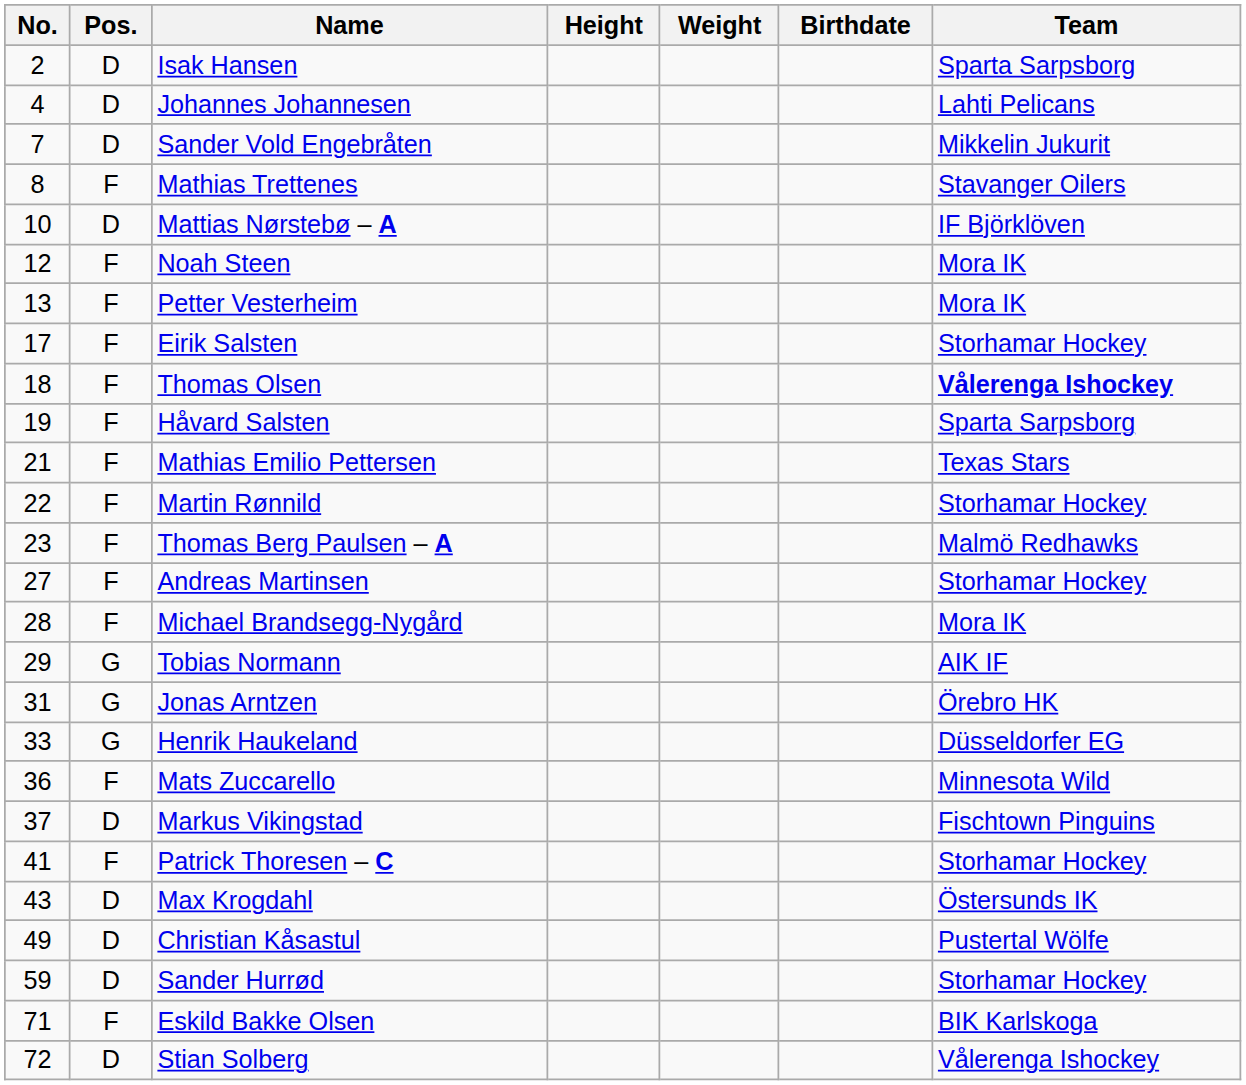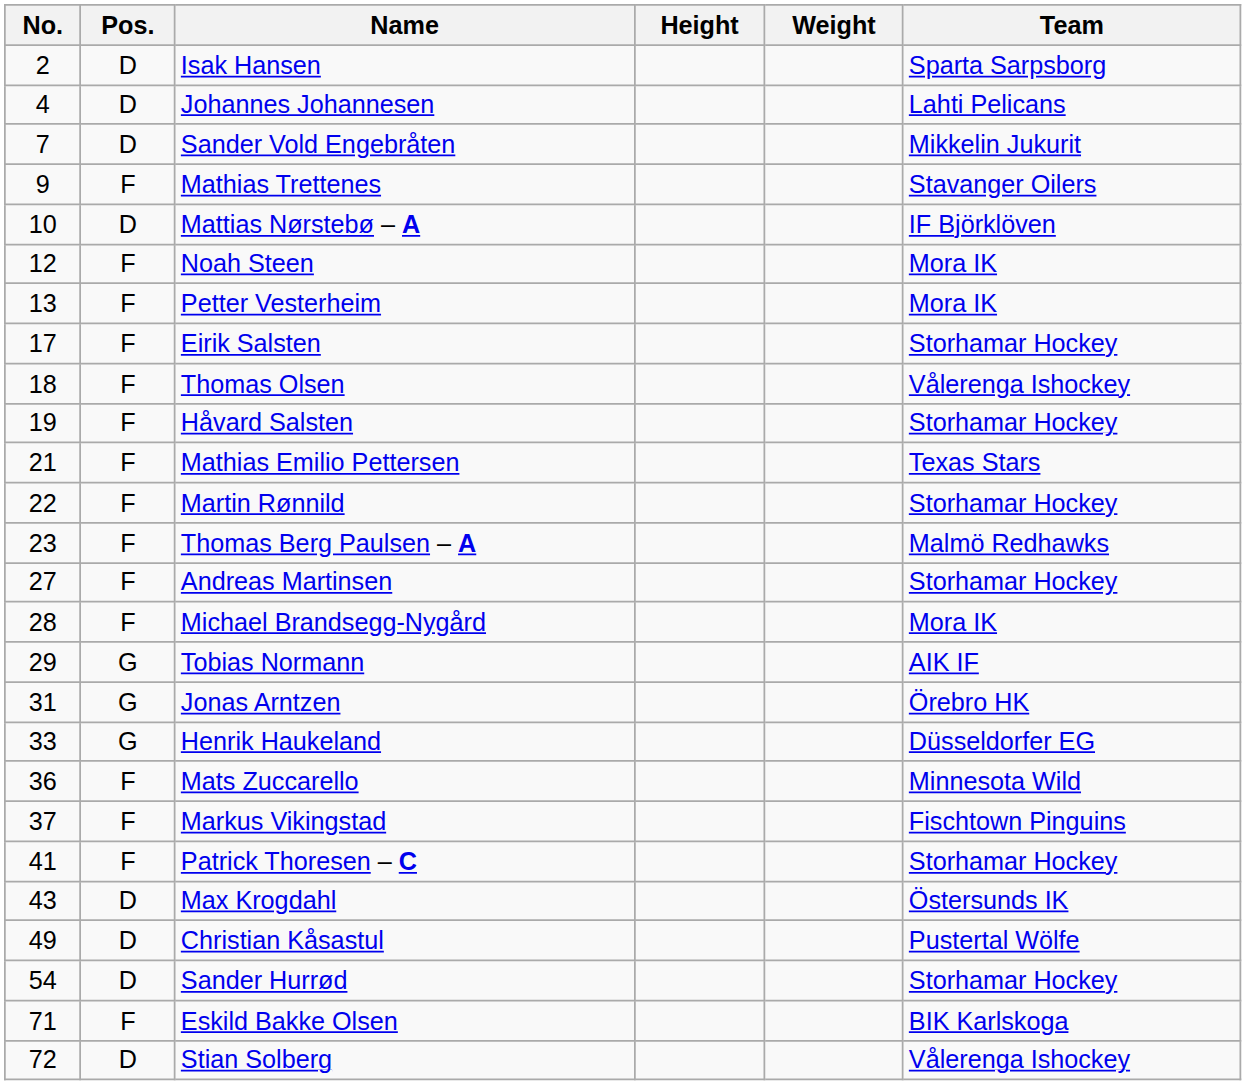- column: Birthdate
Mathias Trettenes | No.: 8 -> 9
Thomas Olsen | Team: bold -> normal
Håvard Salsten | Team: Sparta Sarpsborg -> Storhamar Hockey
Markus Vikingstad | Pos.: D -> F
Sander Hurrød | No.: 59 -> 54
